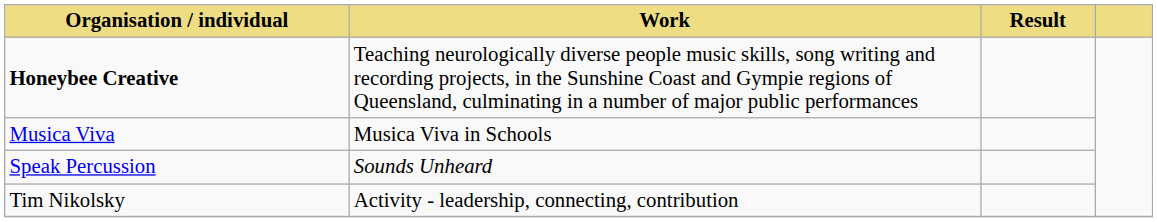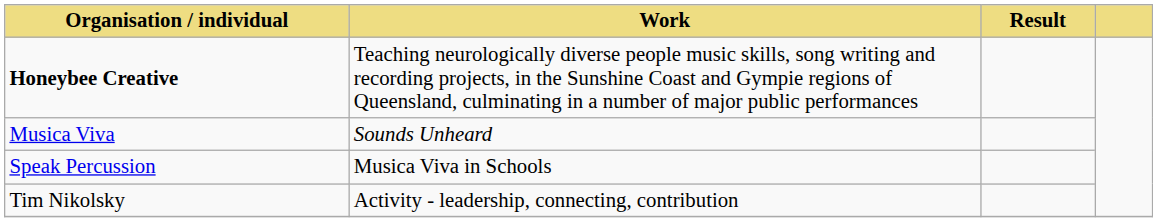Musica Viva | Work: Musica Viva in Schools -> Sounds Unheard
Speak Percussion | Work: Sounds Unheard -> Musica Viva in Schools
